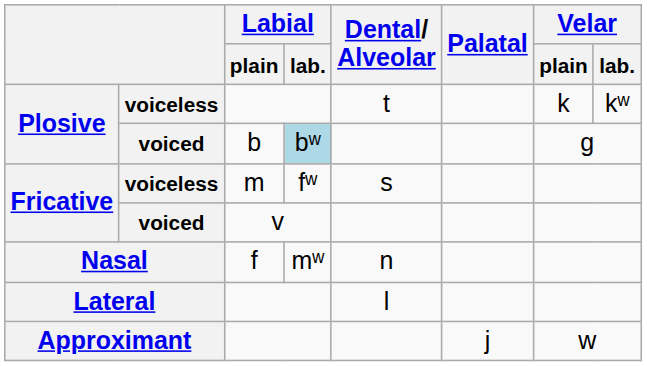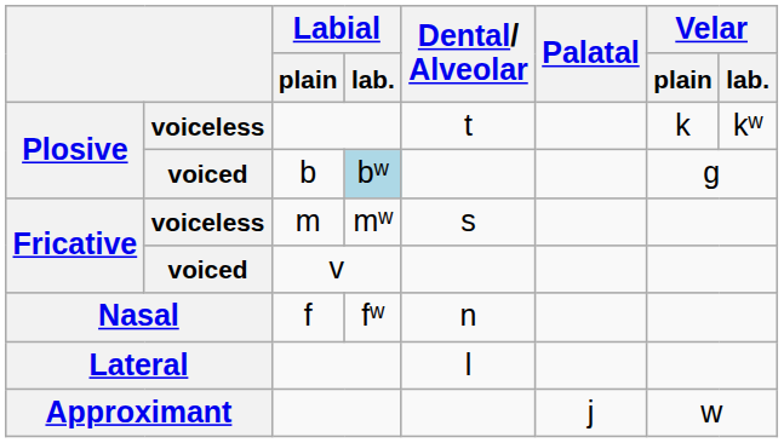Fricative / voiceless | Labial / lab.: fʷ -> mʷ
Nasal | Labial / lab.: mʷ -> fʷ
